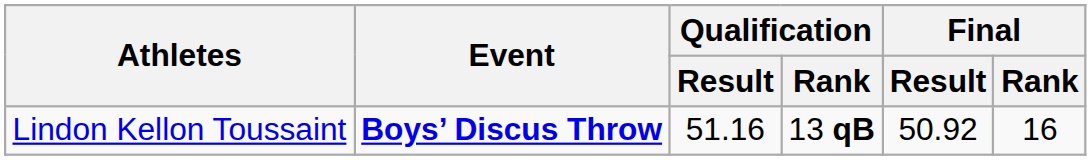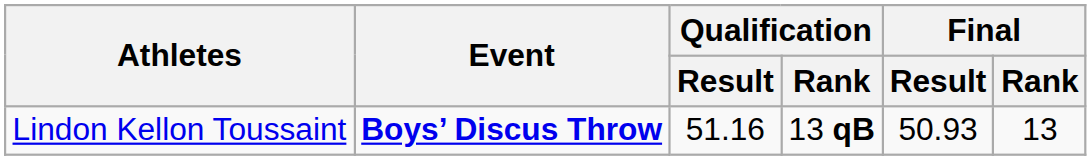Lindon Kellon Toussaint | Final / Result: 50.92 -> 50.93
Lindon Kellon Toussaint | Final / Rank: 16 -> 13
